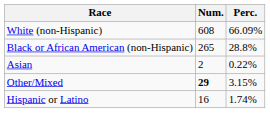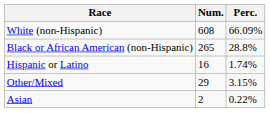rows swapped: Asian <-> Hispanic or Latino
Other/Mixed | Num.: bold -> normal
